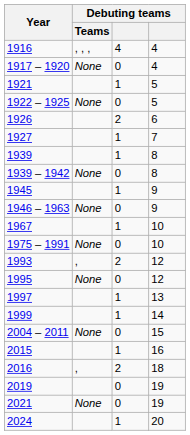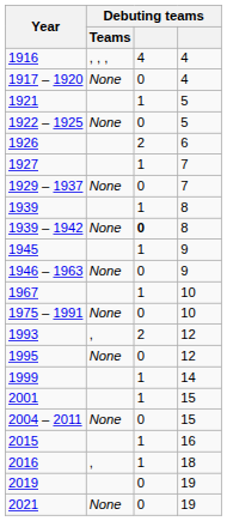+ row: 1929 – 1937 | None | 0 | 7
1939 – 1942 | column 3: normal -> bold
- row: 1997 | 1 | 13
+ row: 2001 | 1 | 15
2016 | column 3: 2 -> 1
- row: 2024 | 1 | 20
